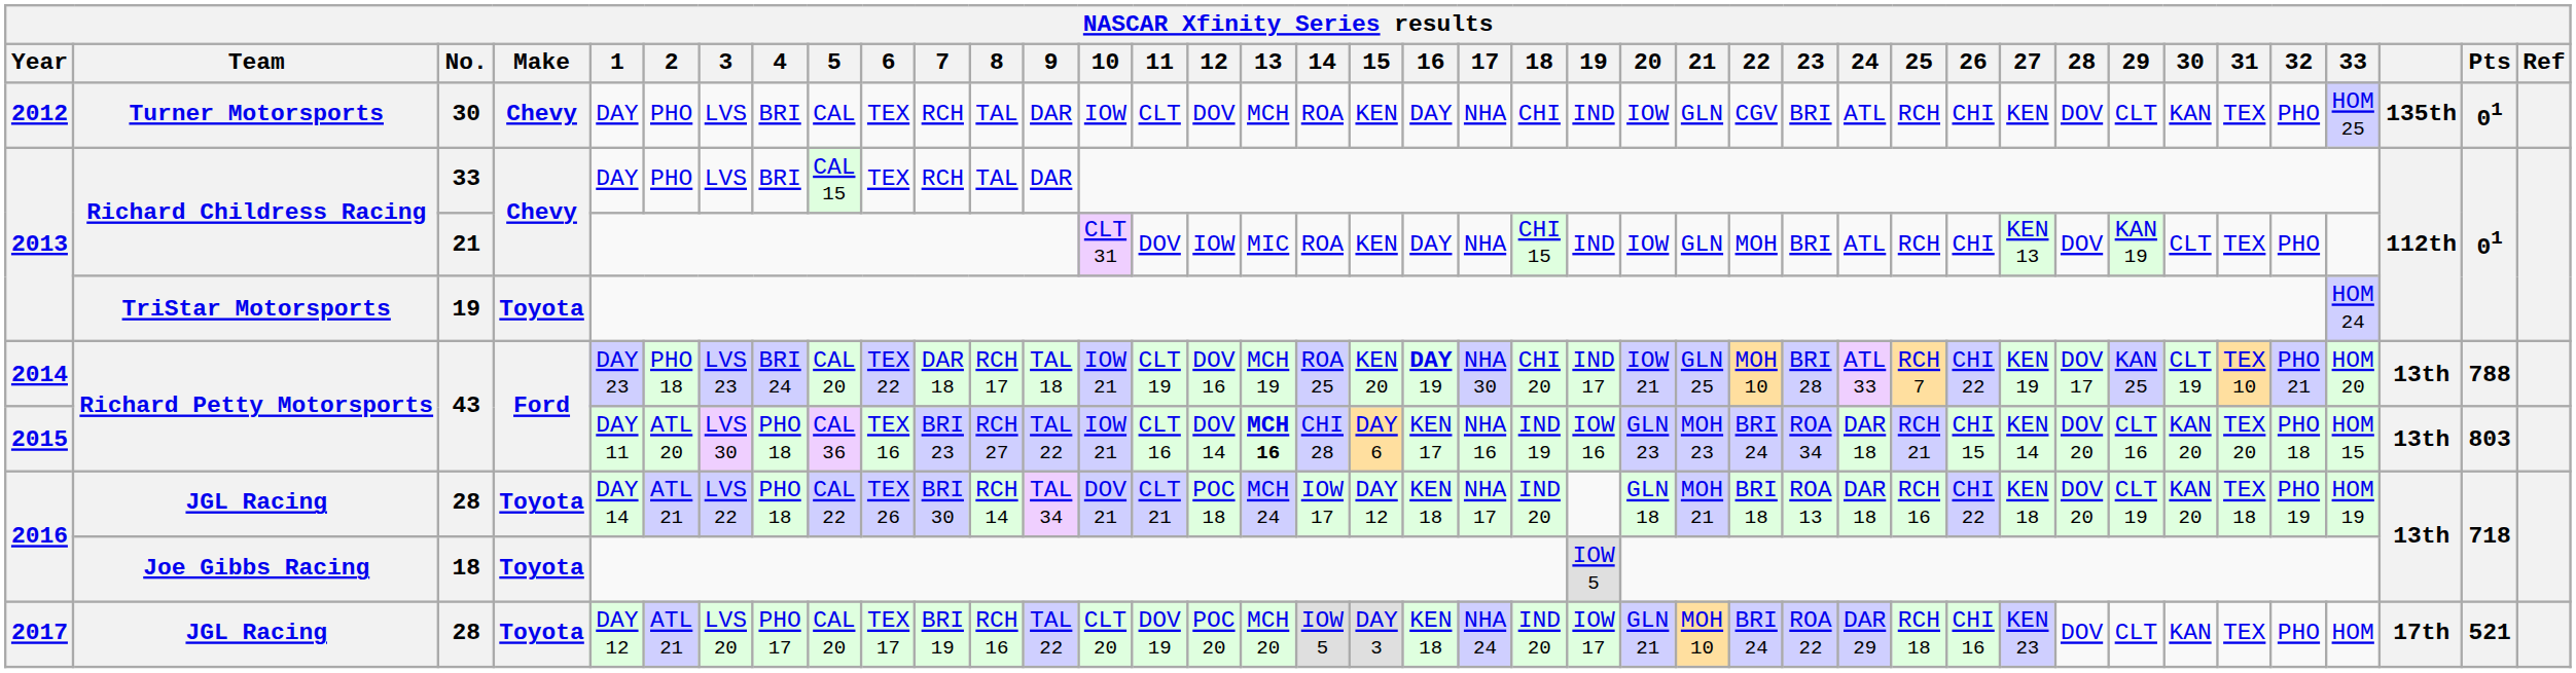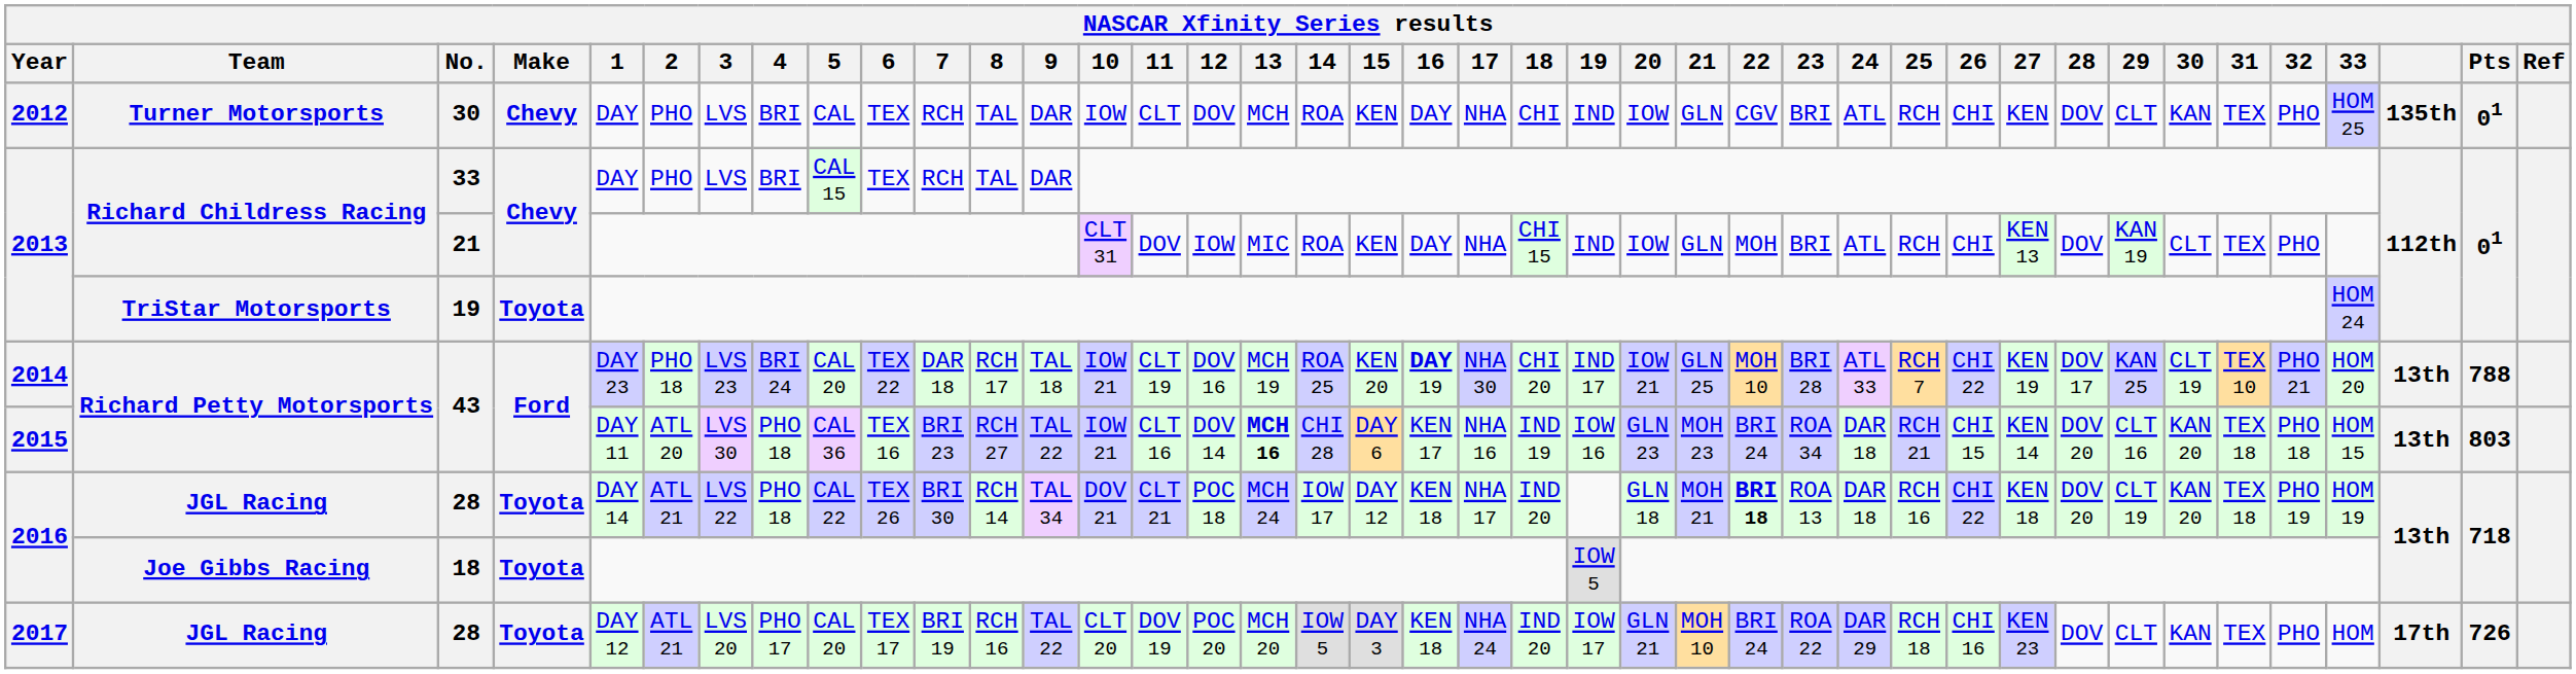2015 / 43 | 31: TEX 20 -> TEX 18
2016 / 28 | 22: normal -> bold
2017 / 28 | Pts: 521 -> 726
